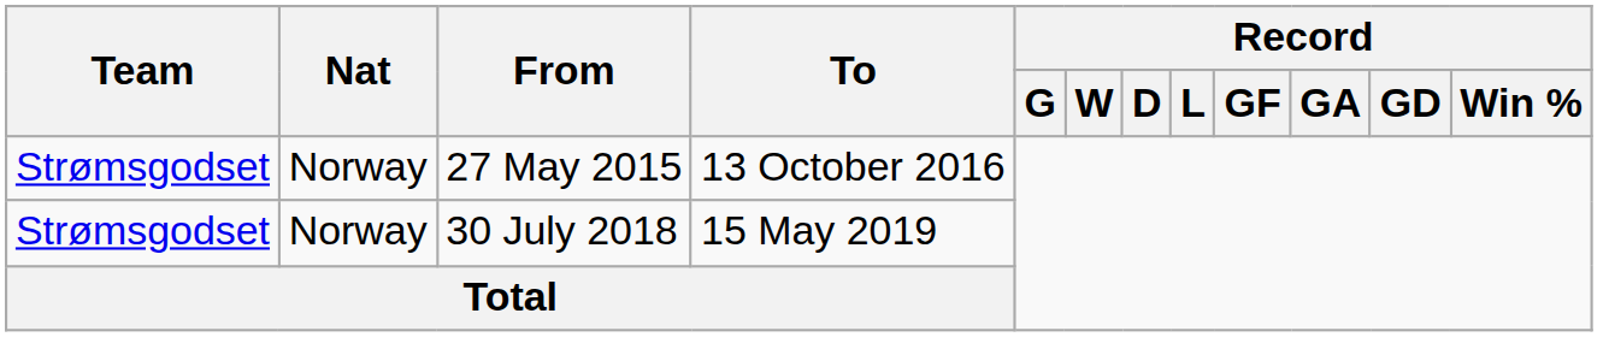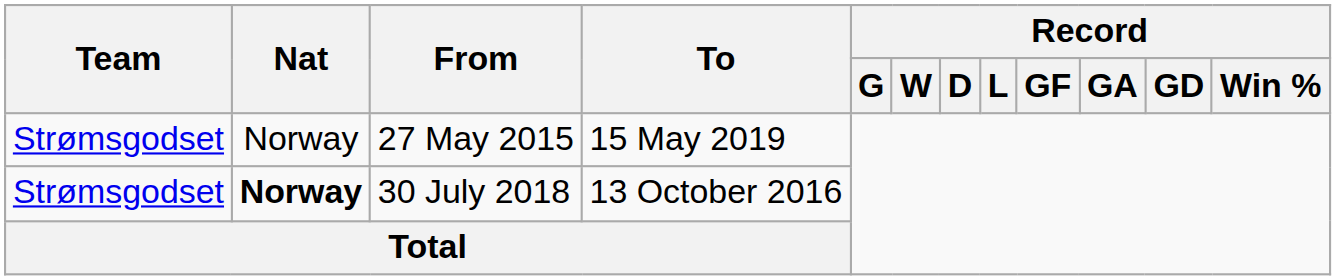27 May 2015 | To: 13 October 2016 -> 15 May 2019
30 July 2018 | Nat: normal -> bold
30 July 2018 | To: 15 May 2019 -> 13 October 2016
